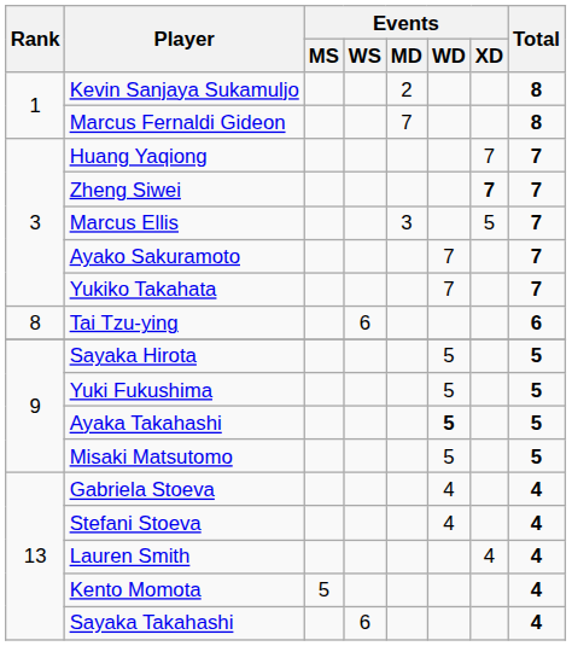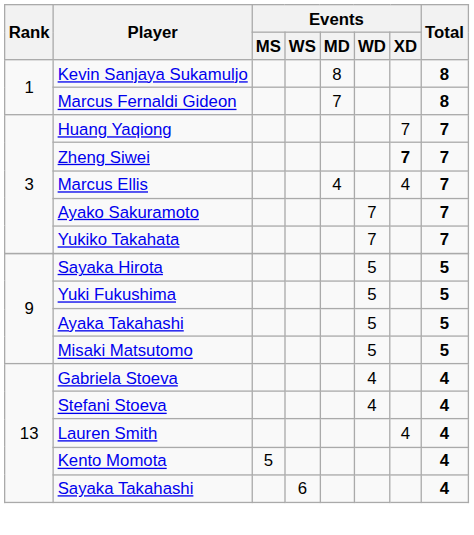Kevin Sanjaya Sukamuljo | Events / MD: 2 -> 8
Marcus Ellis | Events / MD: 3 -> 4
Marcus Ellis | Events / XD: 5 -> 4
- row: 8 | Tai Tzu-ying | 6 | 6
Ayaka Takahashi | Events / WD: bold -> normal
